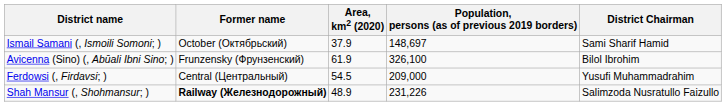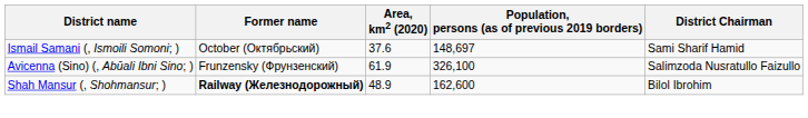Ismail Samani (, Ismoili Somoni; ) | Area, km2 (2020): 37.9 -> 37.6
Avicenna (Sino) (, Abūali Ibni Sino; ) | District Chairman: Bilol Ibrohim -> Salimzoda Nusratullo Faizullo
- row: Ferdowsi (, Firdavsi; ) | Central (Центральный) | 54.5 | 209,000 | Yusufi Muhammadrahim
Shah Mansur (, Shohmansur; ) | Population, persons (as of previous 2019 borders): 231,226 -> 162,600
Shah Mansur (, Shohmansur; ) | District Chairman: Salimzoda Nusratullo Faizullo -> Bilol Ibrohim
